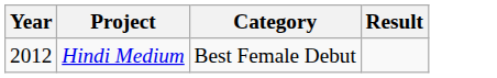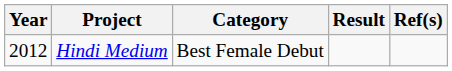+ column: Ref(s)
